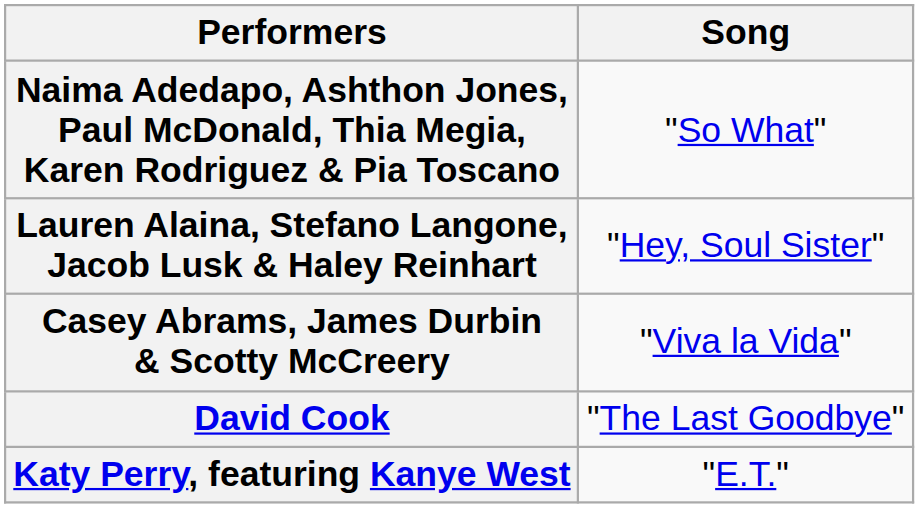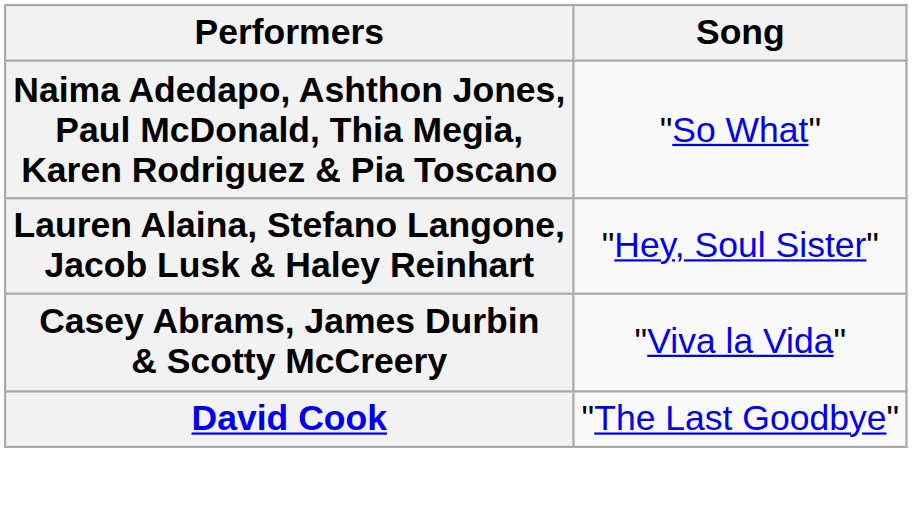- row: Katy Perry, featuring Kanye West | "E.T."
